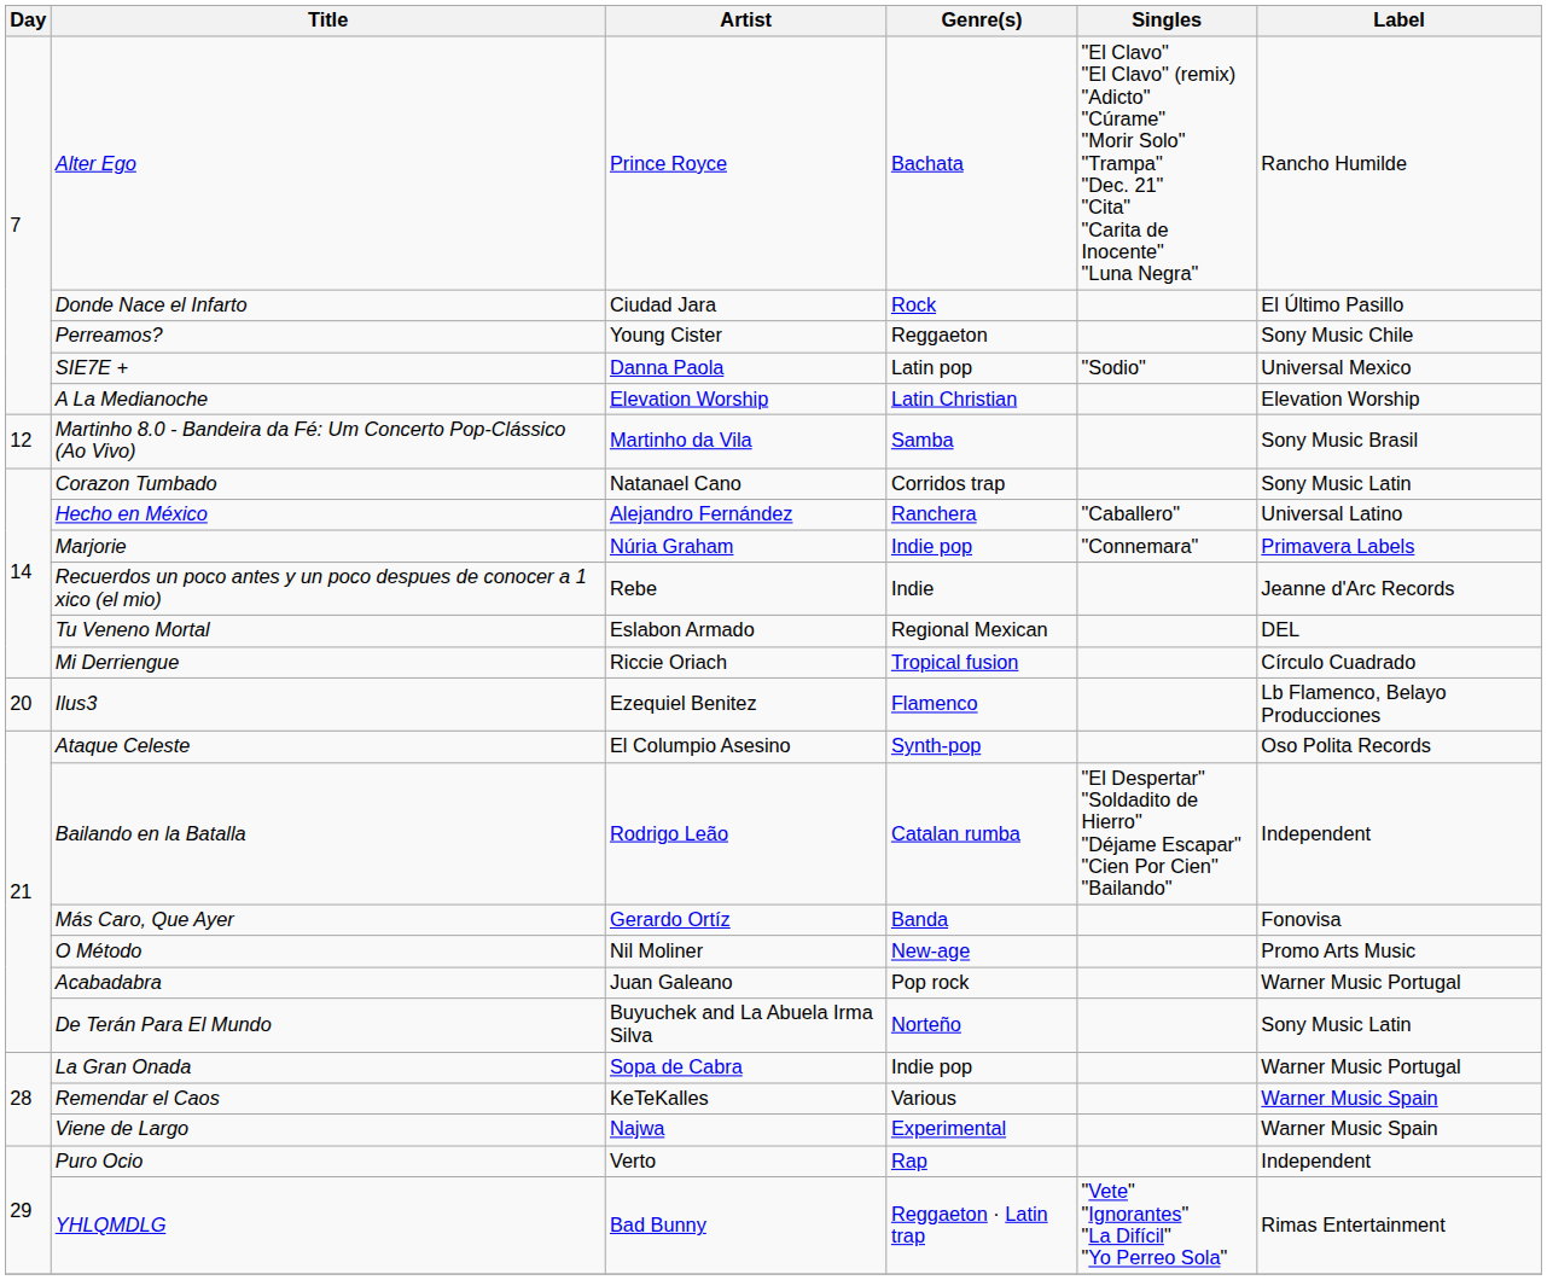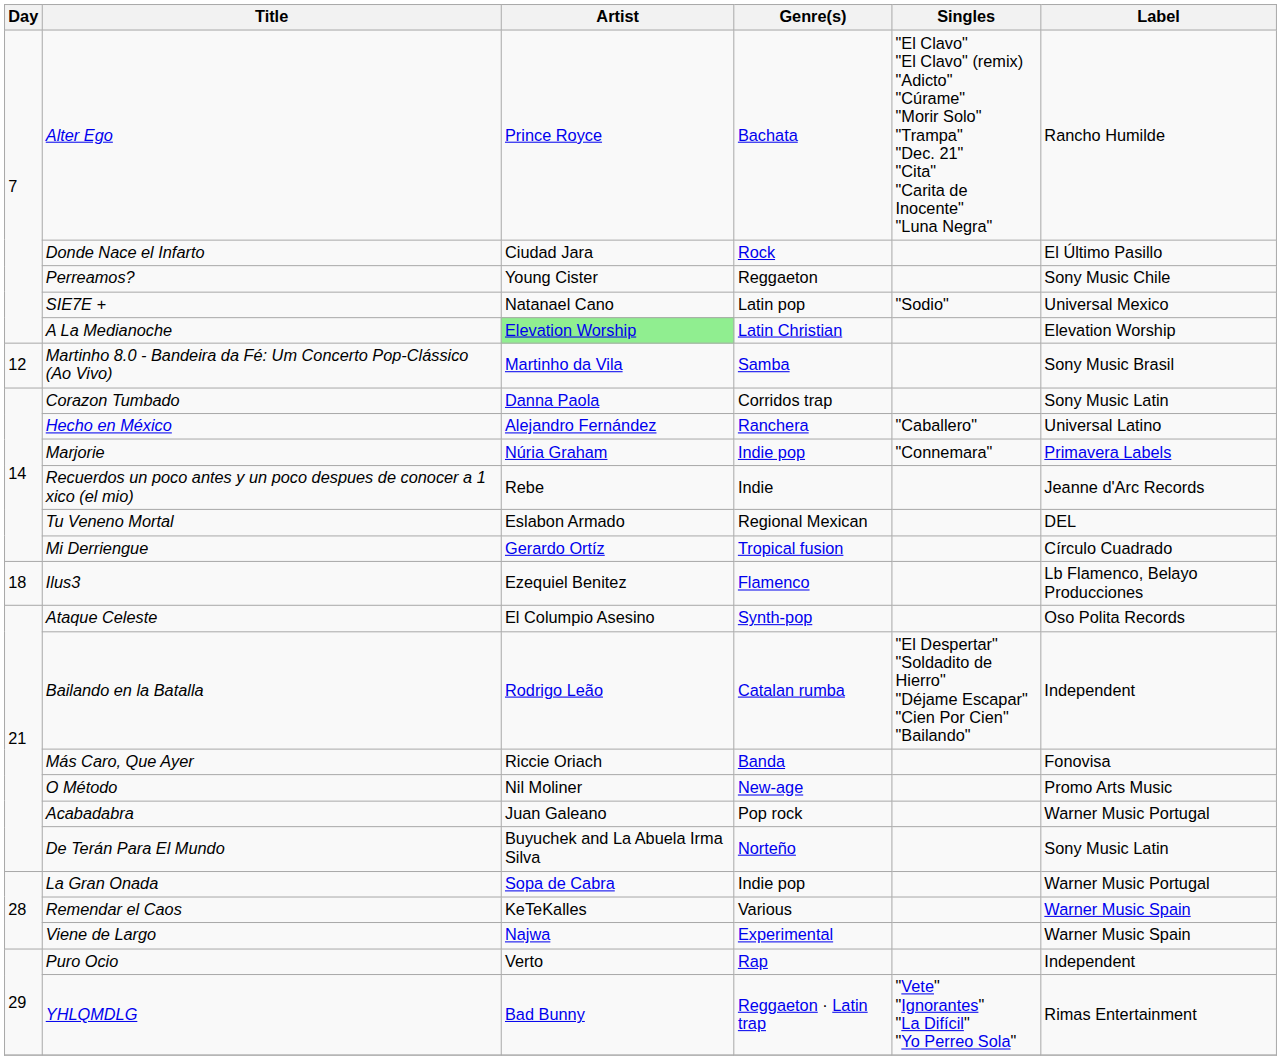SIE7E + | Artist: Danna Paola -> Natanael Cano
A La Medianoche | Artist: no background -> lightgreen background
Corazon Tumbado | Artist: Natanael Cano -> Danna Paola
Mi Derriengue | Artist: Riccie Oriach -> Gerardo Ortíz
Ilus3 | Day: 20 -> 18
Más Caro, Que Ayer | Artist: Gerardo Ortíz -> Riccie Oriach
